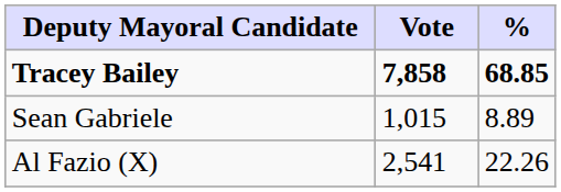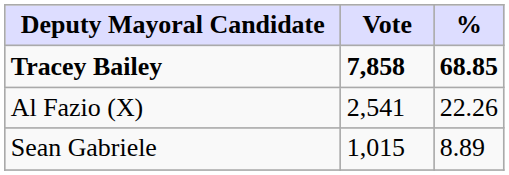rows swapped: Al Fazio (X) <-> Sean Gabriele
